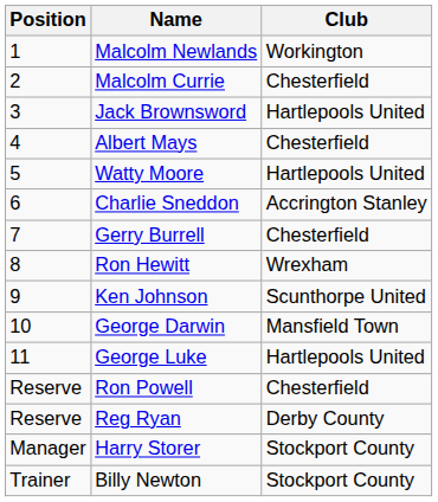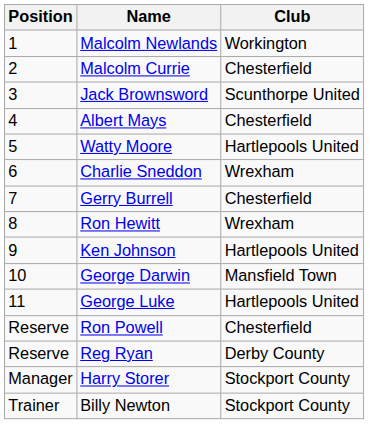Jack Brownsword | Club: Hartlepools United -> Scunthorpe United
Charlie Sneddon | Club: Accrington Stanley -> Wrexham
Ken Johnson | Club: Scunthorpe United -> Hartlepools United
